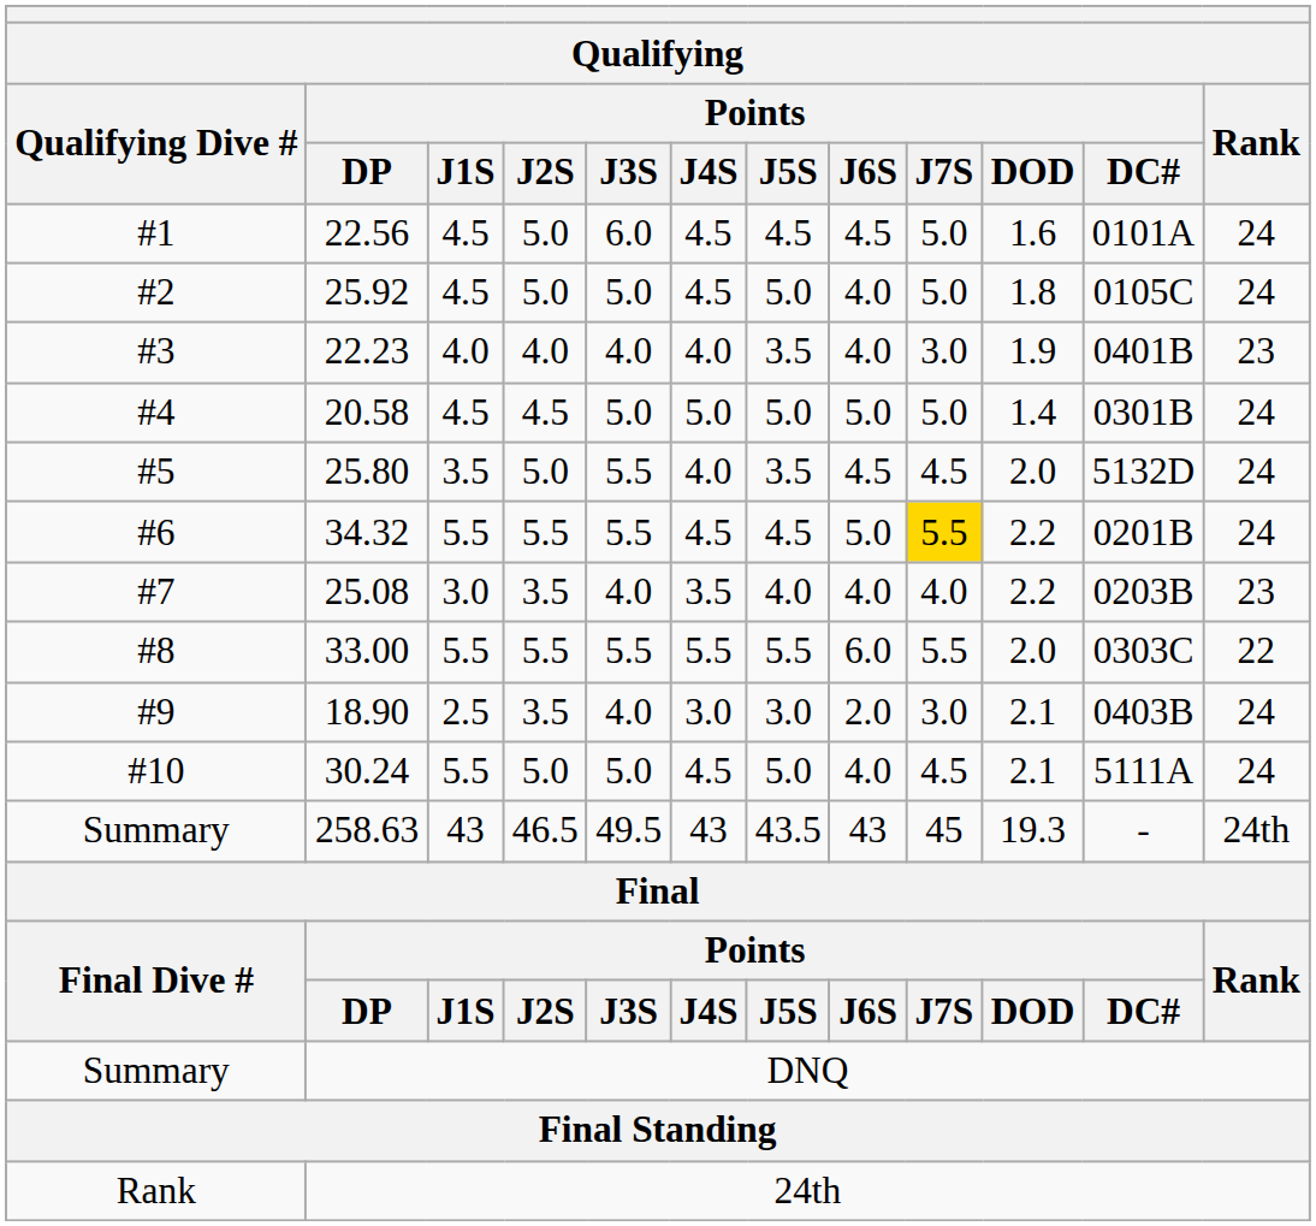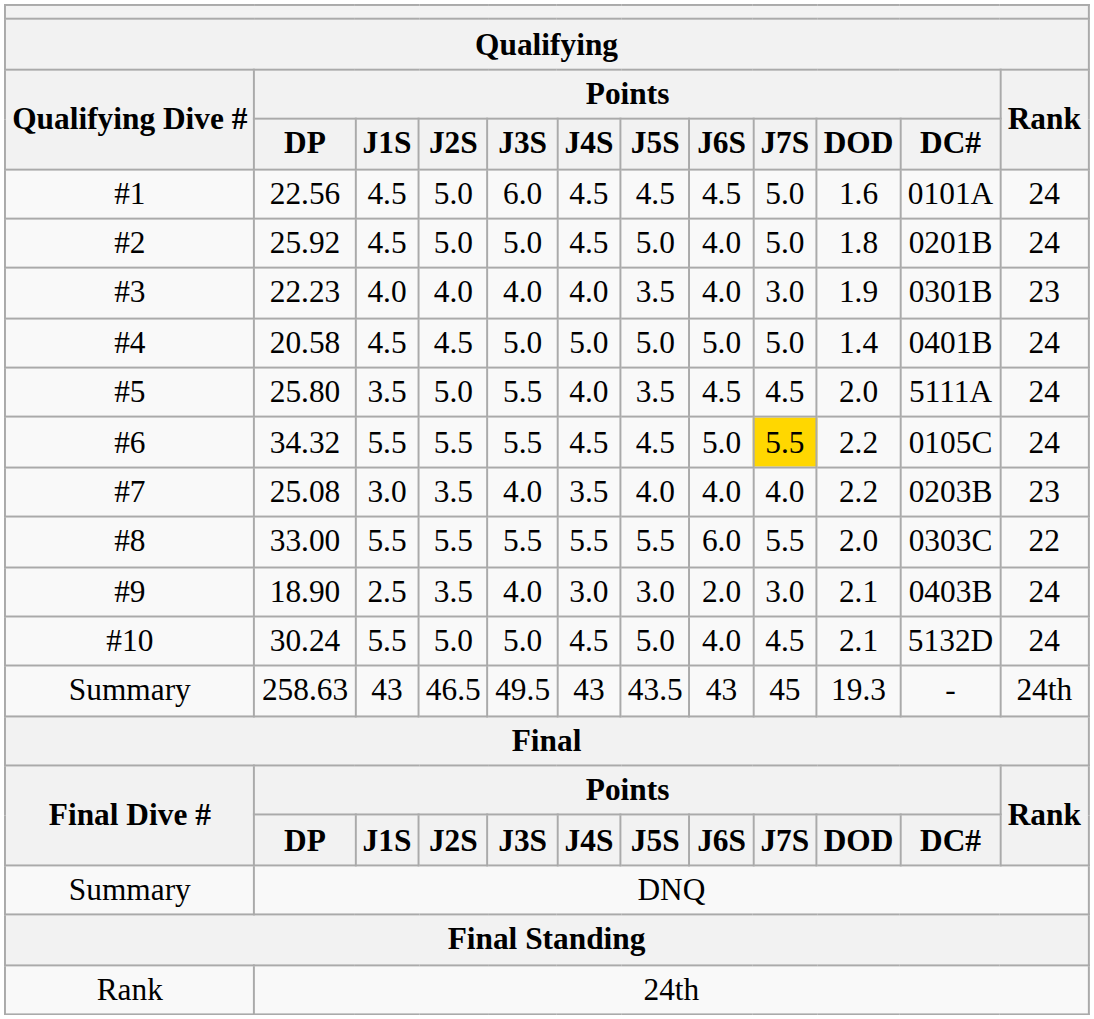25.92 | Points / DC#: 0105C -> 0201B
22.23 | Points / DC#: 0401B -> 0301B
20.58 | Points / DC#: 0301B -> 0401B
25.80 | Points / DC#: 5132D -> 5111A
34.32 | Points / DC#: 0201B -> 0105C
30.24 | Points / DC#: 5111A -> 5132D
